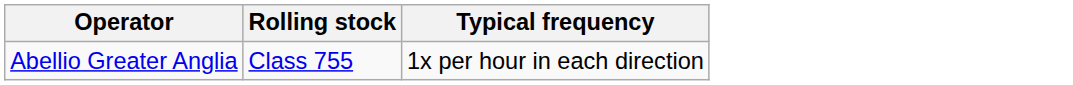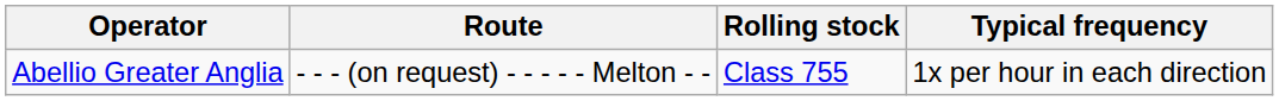+ column: Route | - - - (on request) - - - - - Melton - -
